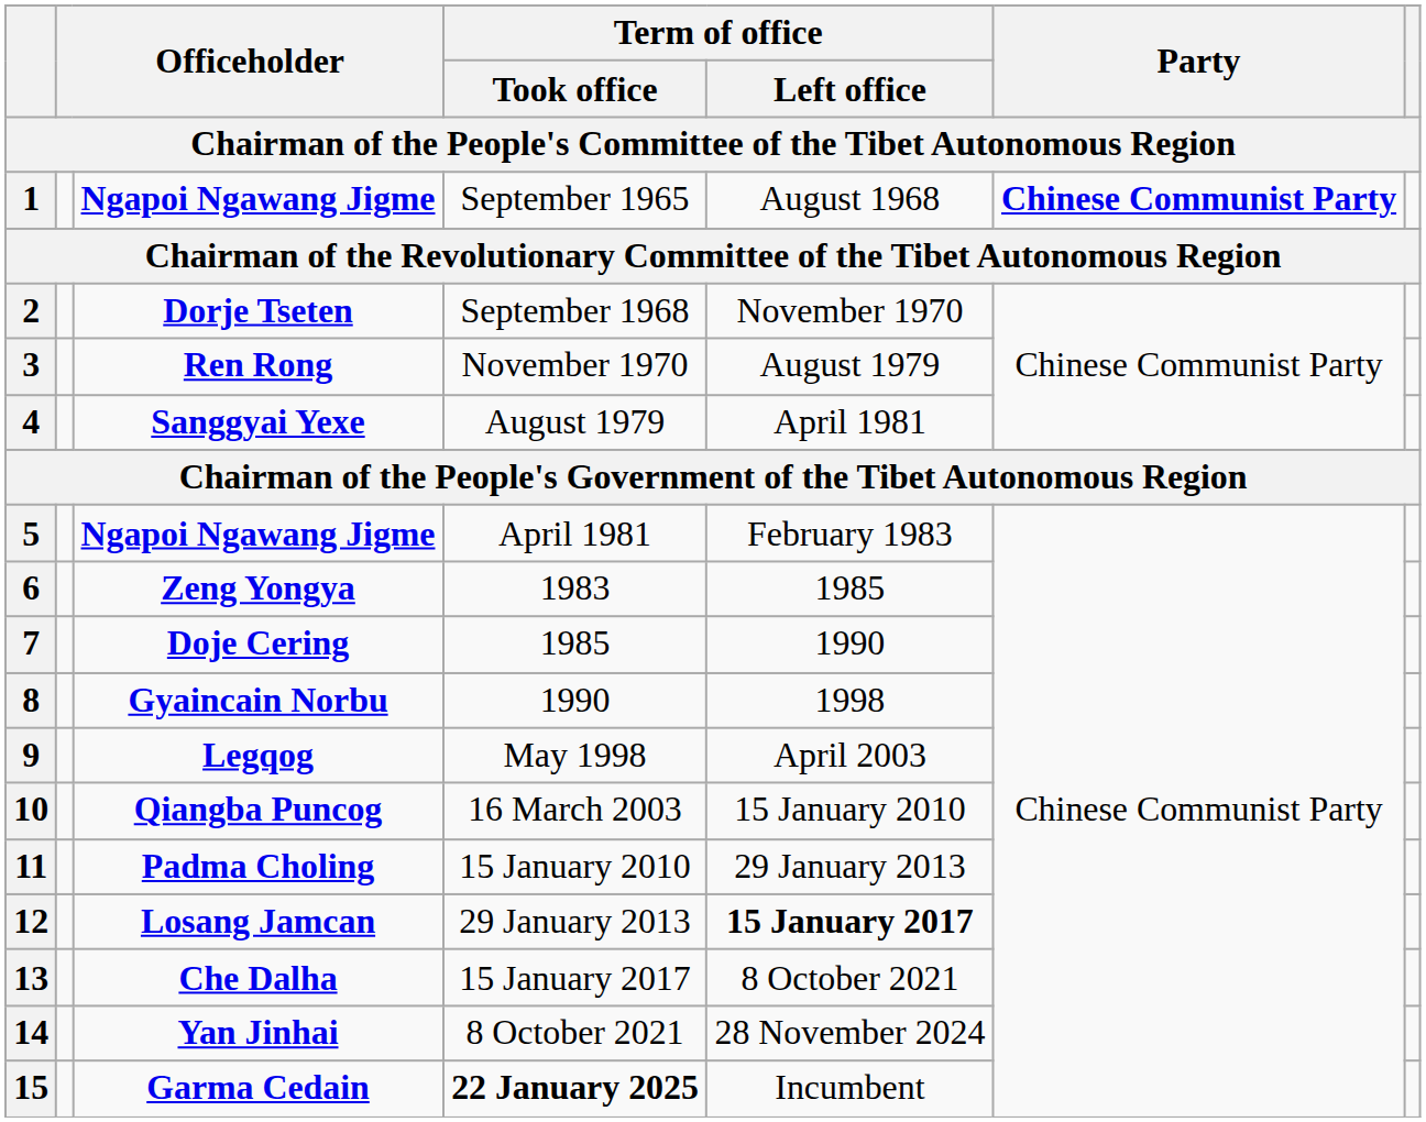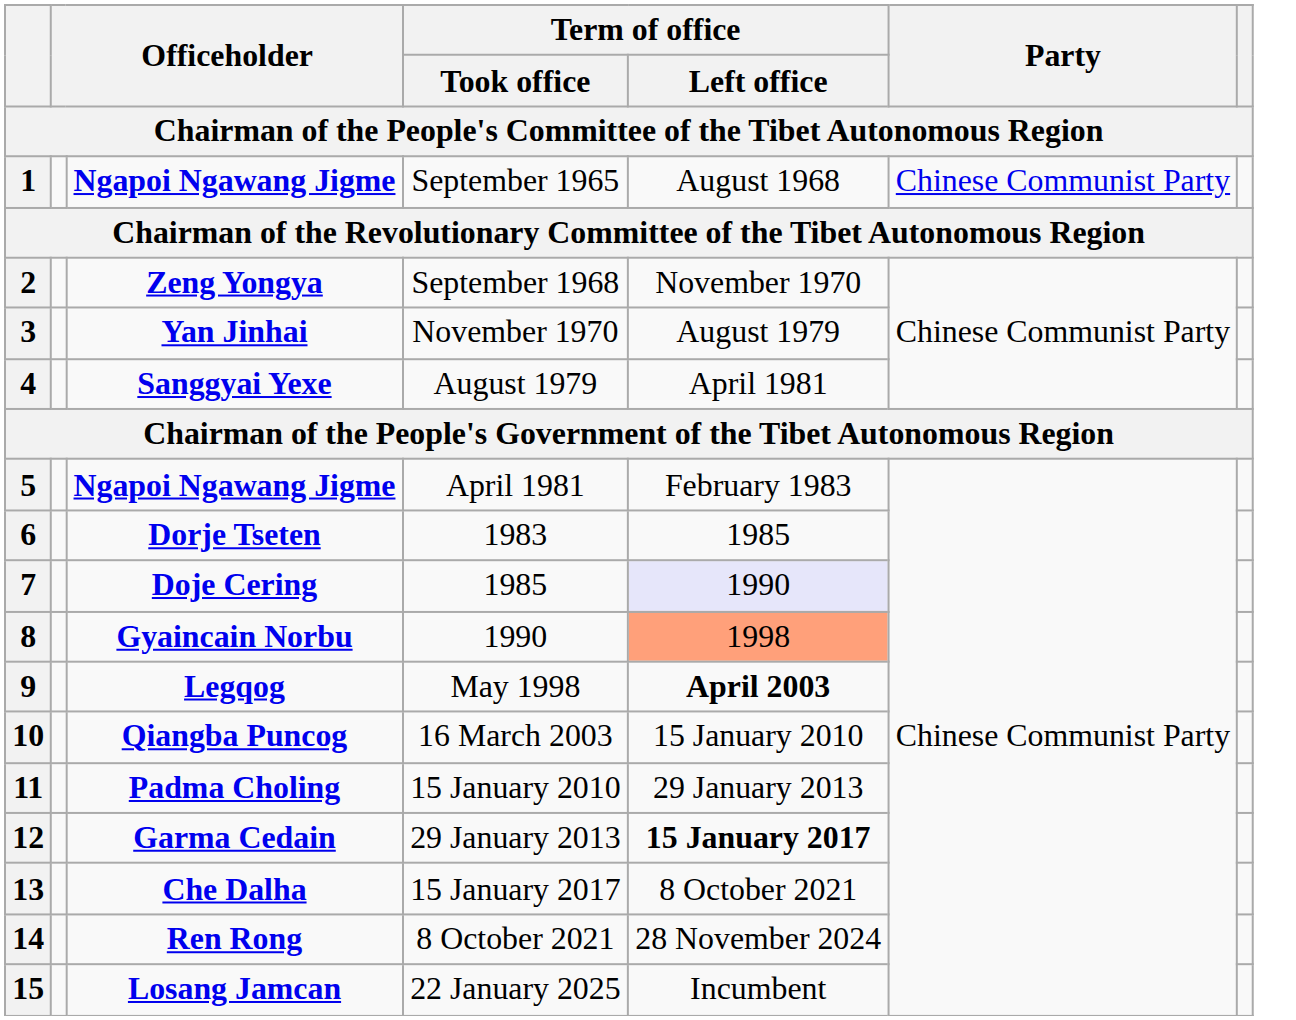1 | Party: bold -> normal
2 | column 3: Dorje Tseten -> Zeng Yongya
3 | column 3: Ren Rong -> Yan Jinhai
6 | column 3: Zeng Yongya -> Dorje Tseten
7 | Term of office / Left office: no background -> lavender background
8 | Term of office / Left office: no background -> lightsalmon background
9 | Term of office / Left office: normal -> bold
12 | column 3: Losang Jamcan -> Garma Cedain
14 | column 3: Yan Jinhai -> Ren Rong
15 | column 3: Garma Cedain -> Losang Jamcan
15 | Term of office / Took office: bold -> normal
